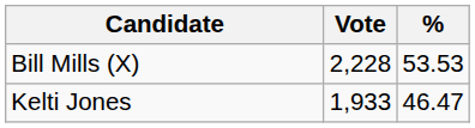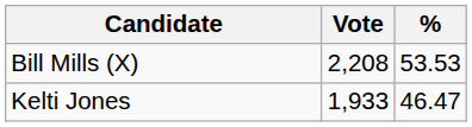Bill Mills (X) | Vote: 2,228 -> 2,208
